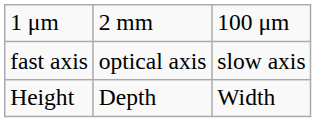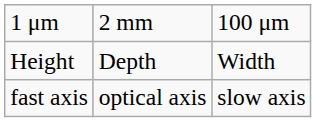rows swapped: Height <-> fast axis
